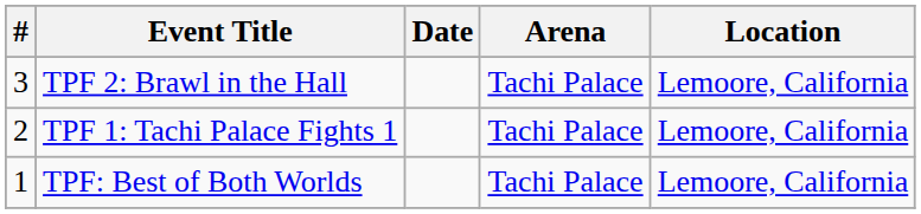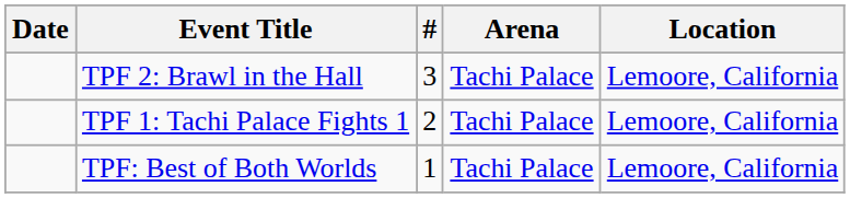columns swapped: # <-> Date
